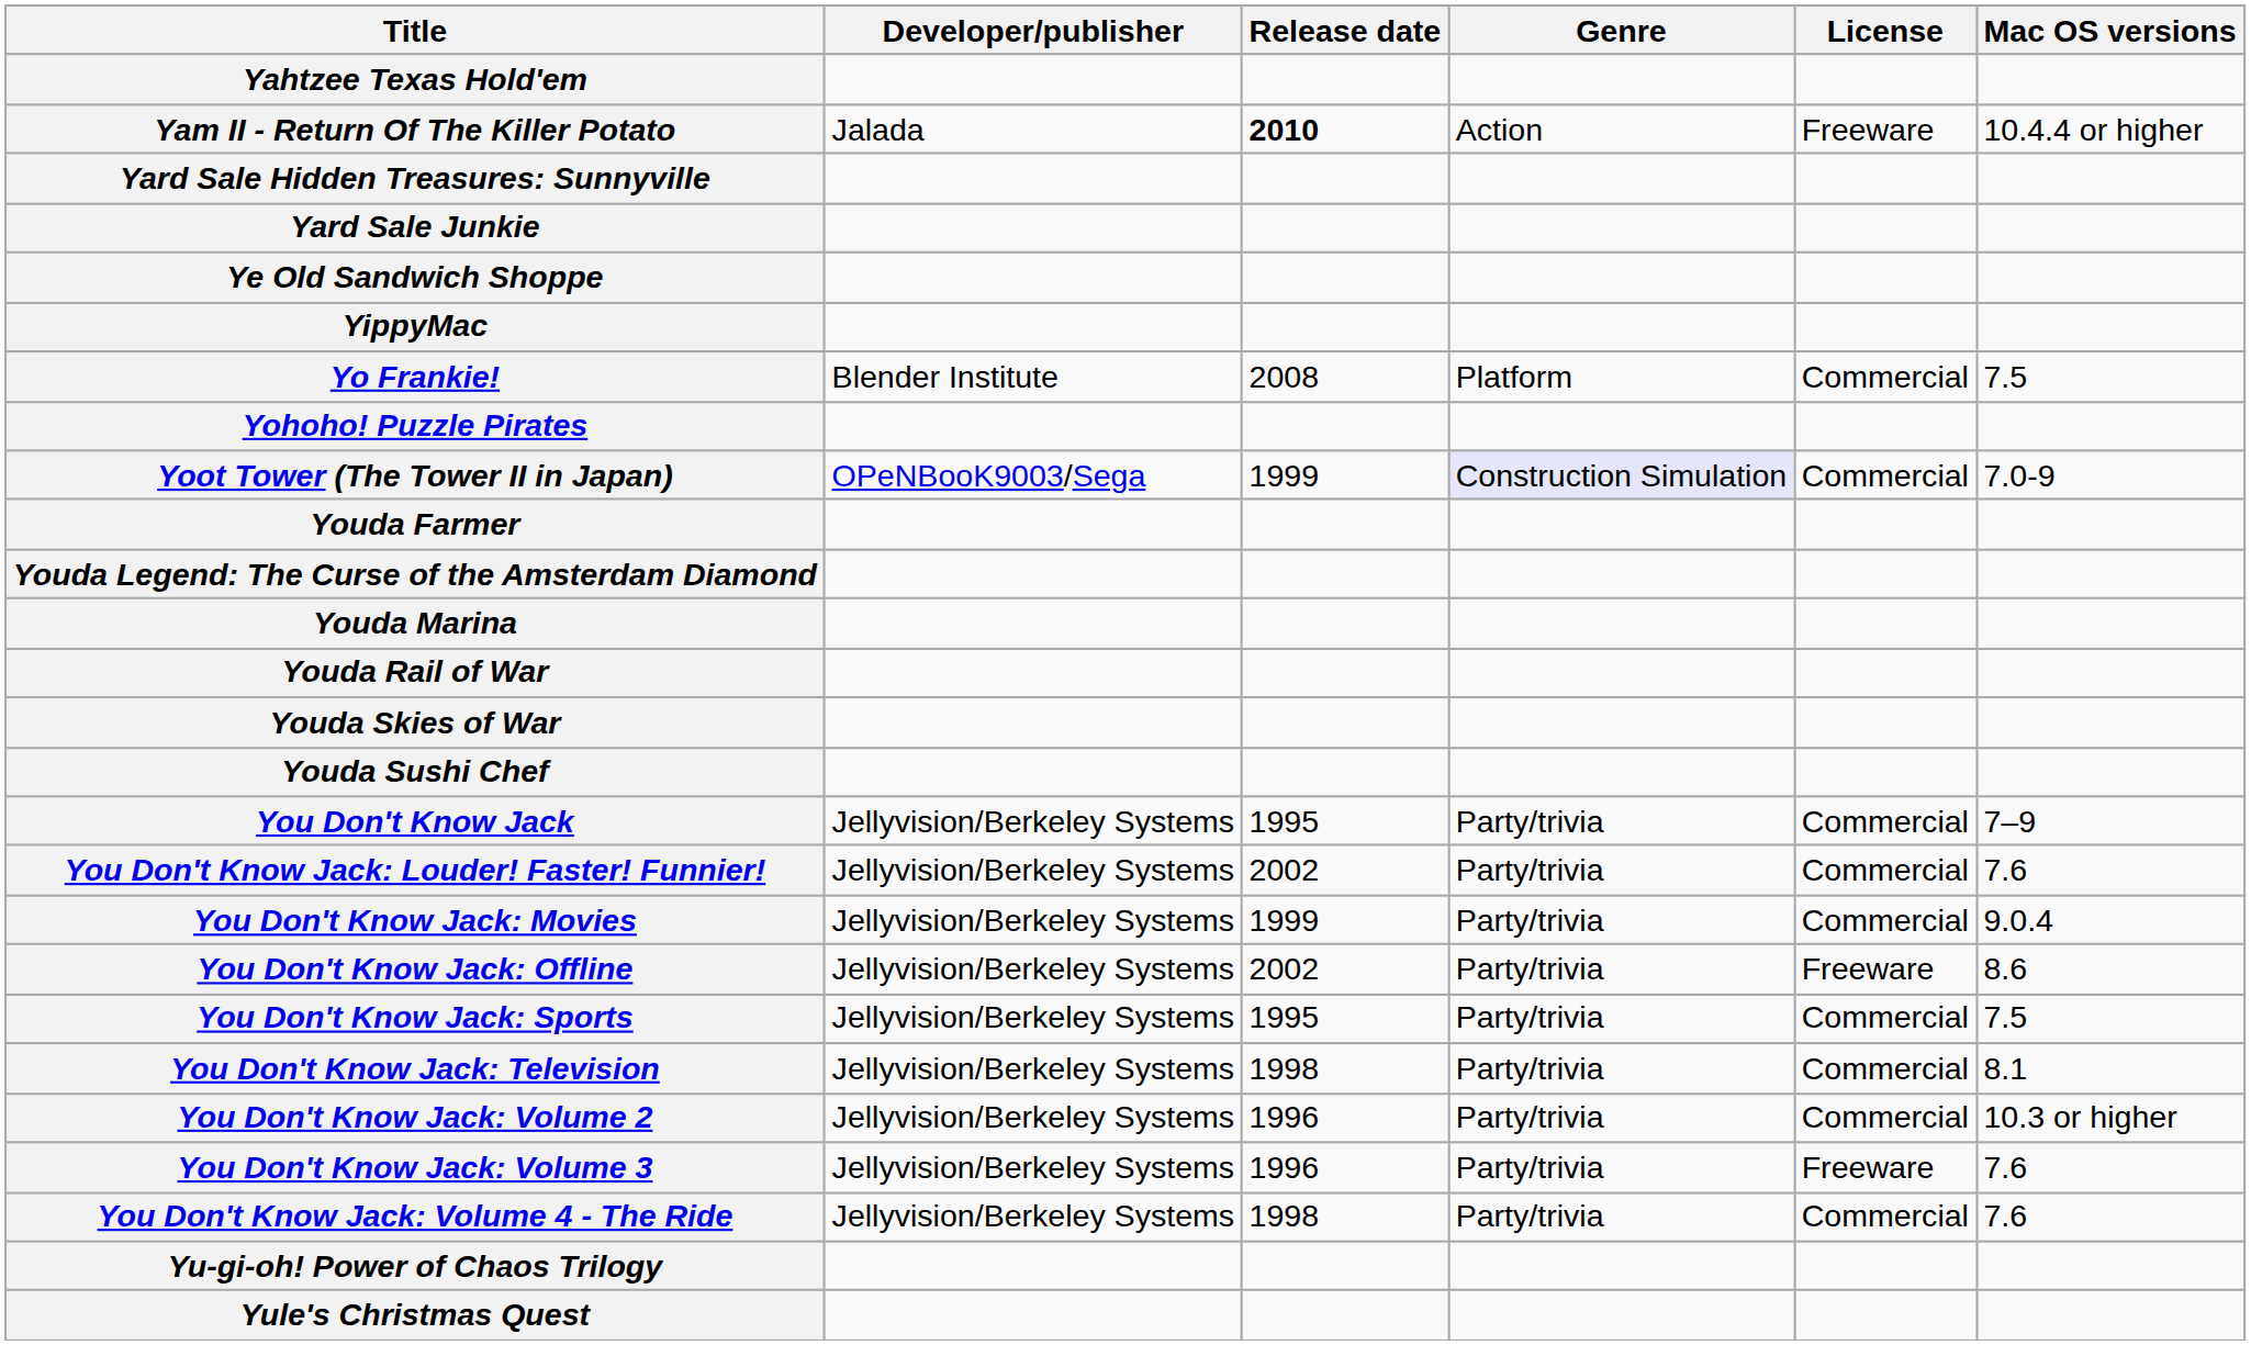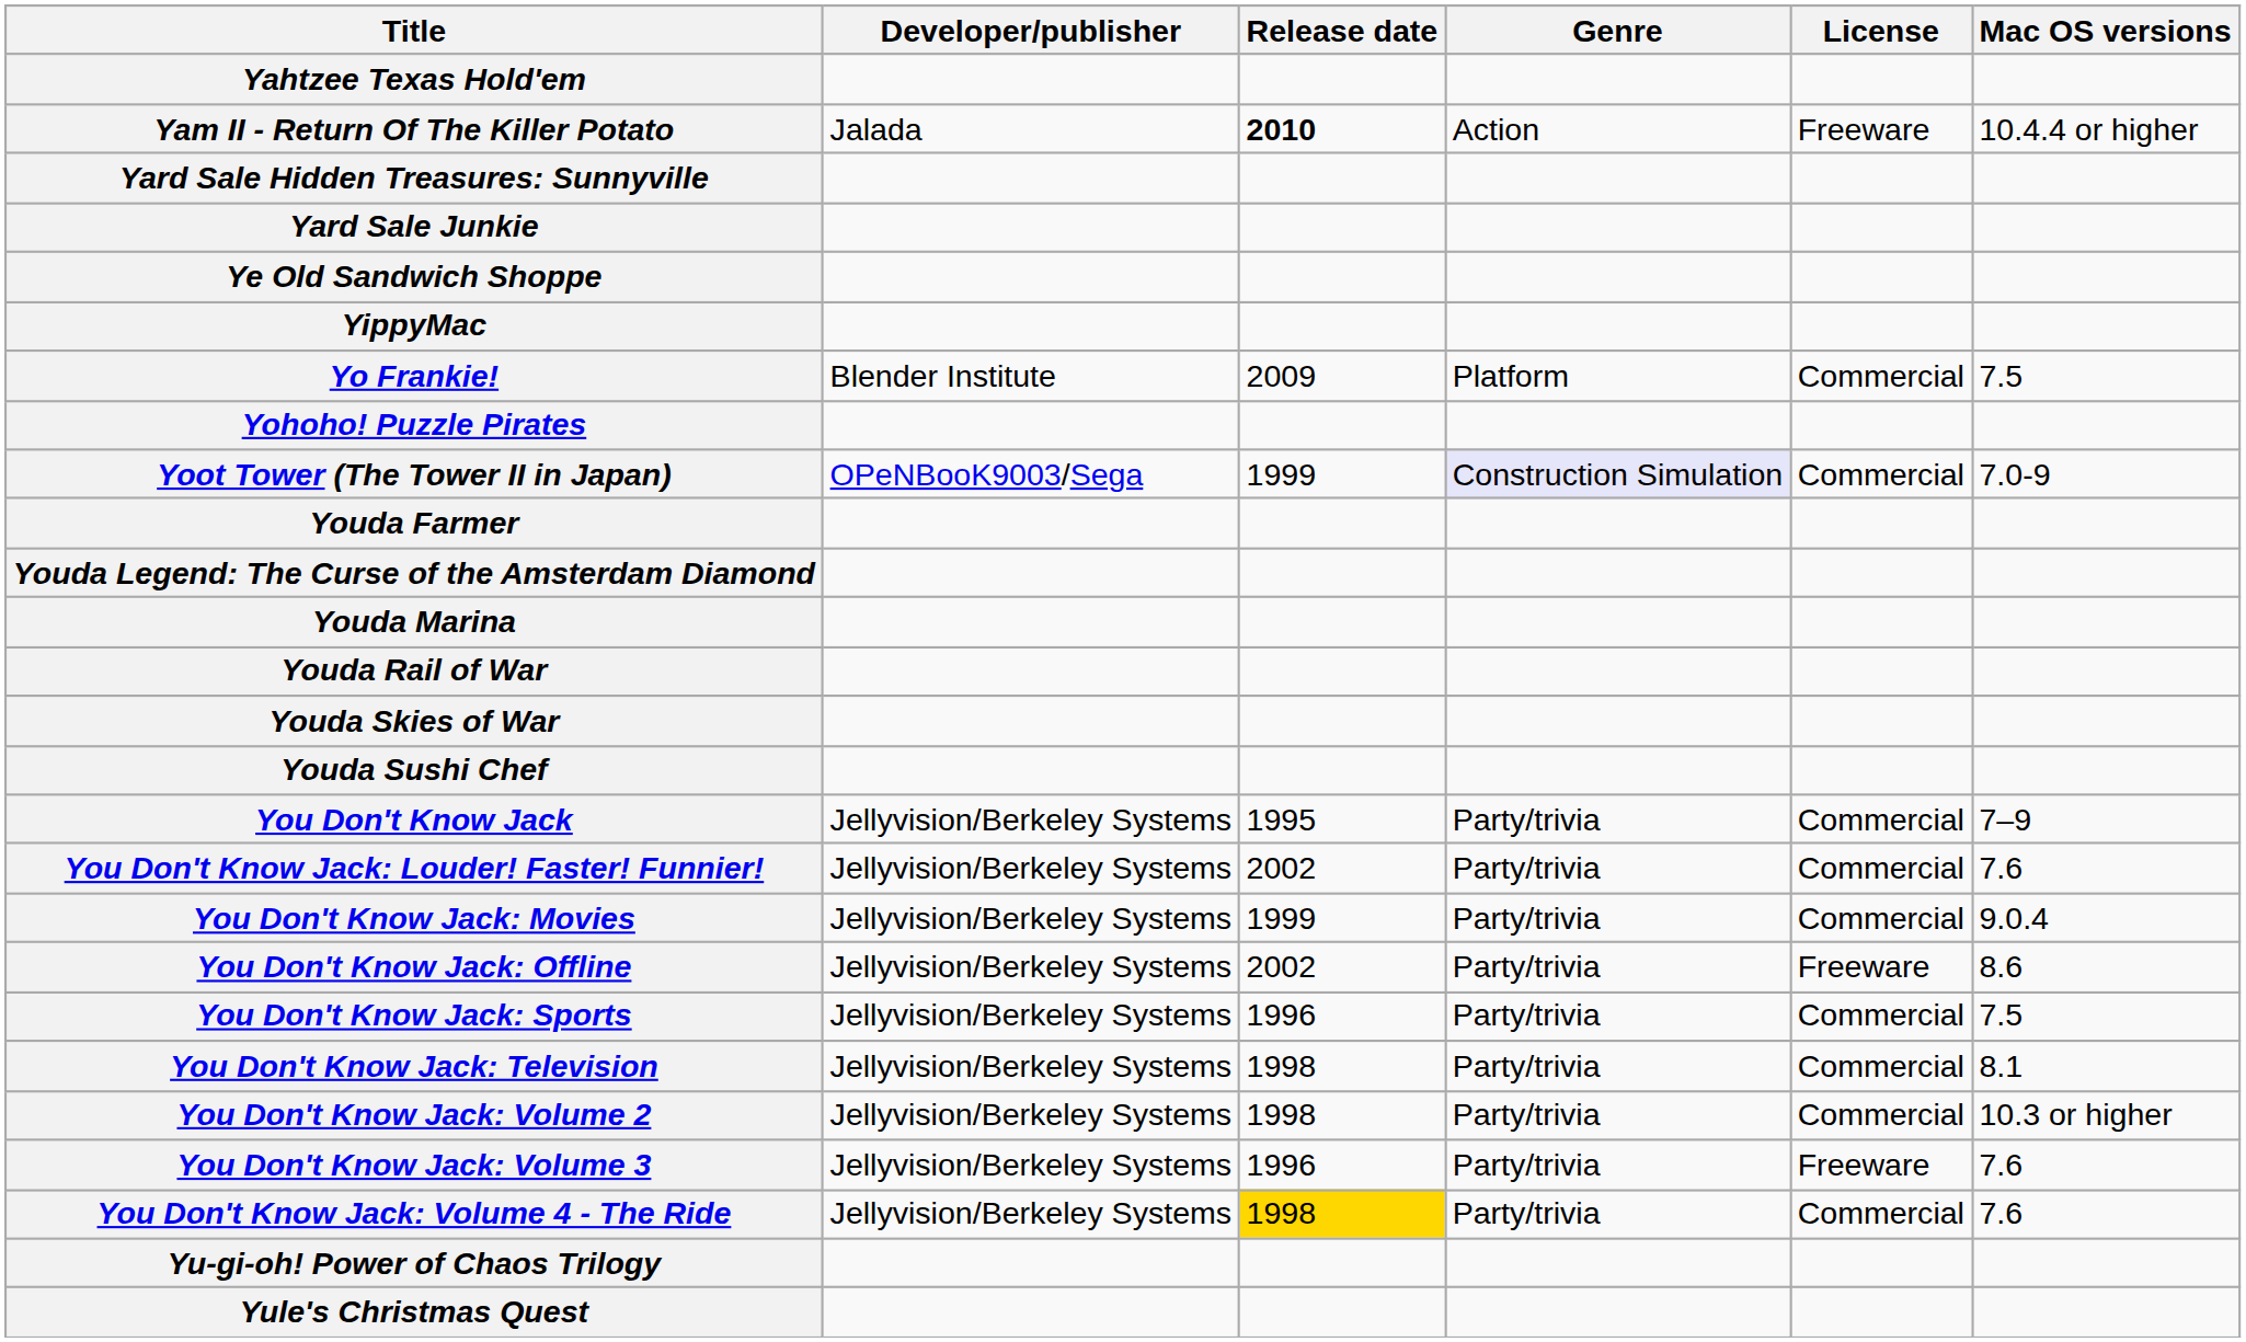Yo Frankie! | Release date: 2008 -> 2009
You Don't Know Jack: Sports | Release date: 1995 -> 1996
You Don't Know Jack: Volume 2 | Release date: 1996 -> 1998
You Don't Know Jack: Volume 4 - The Ride | Release date: no background -> gold background
